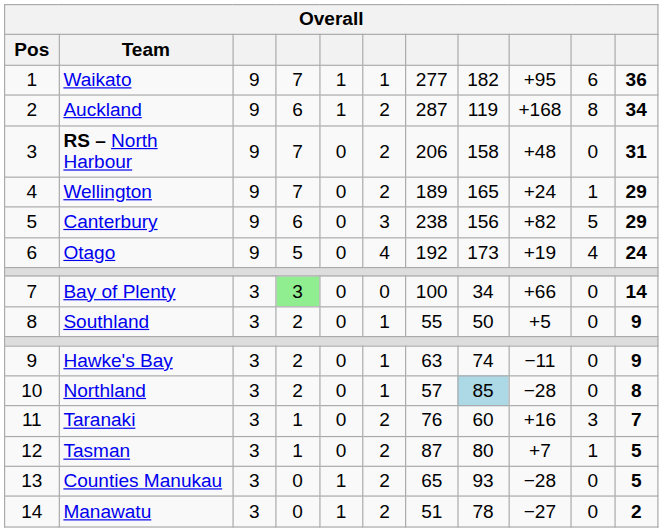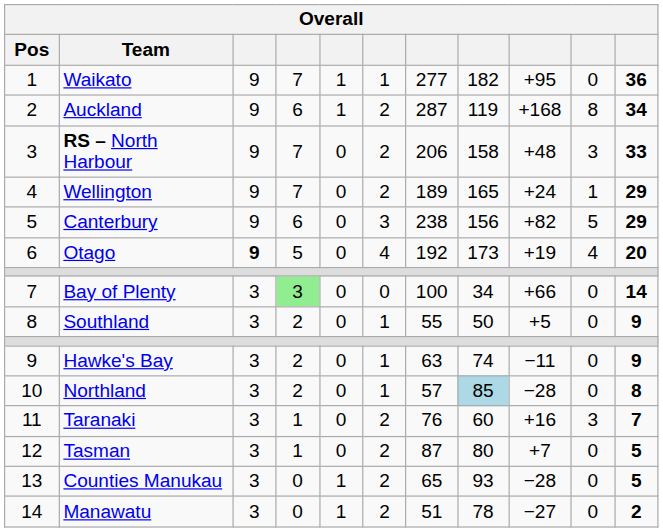Waikato | column 10: 6 -> 0
RS – North Harbour | column 10: 0 -> 3
RS – North Harbour | column 11: 31 -> 33
Otago | column 3: normal -> bold
Otago | column 11: 24 -> 20
Tasman | column 10: 1 -> 0
